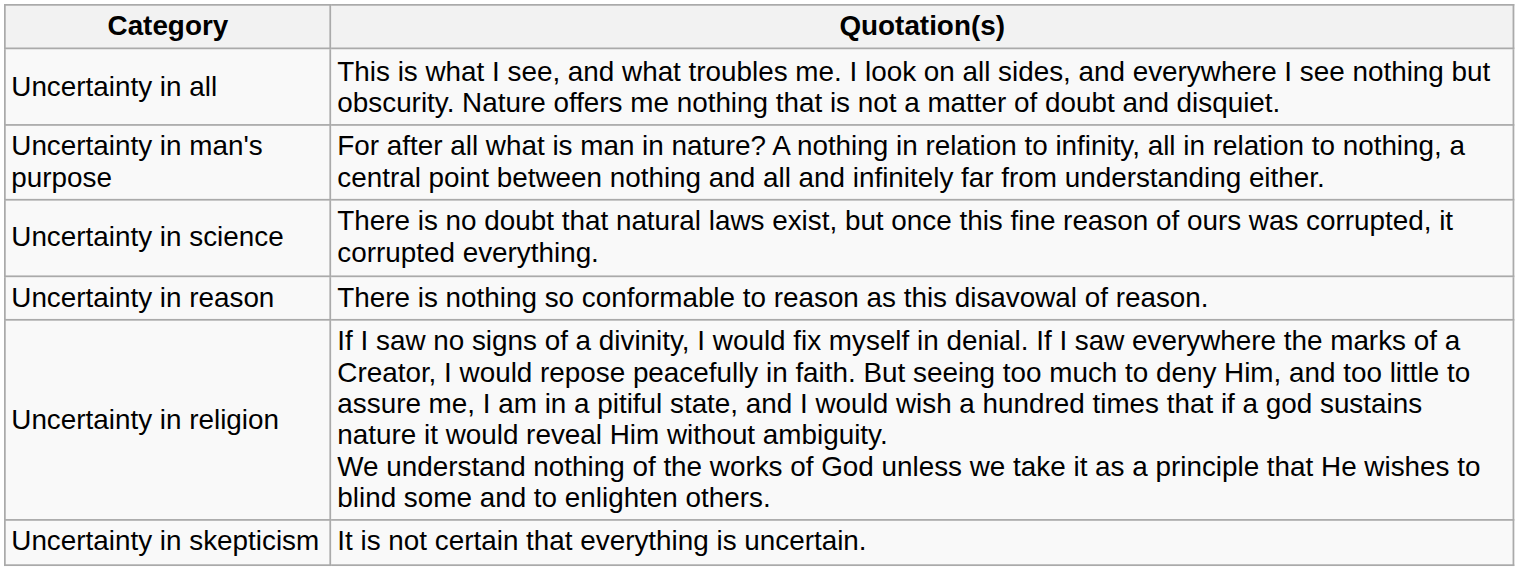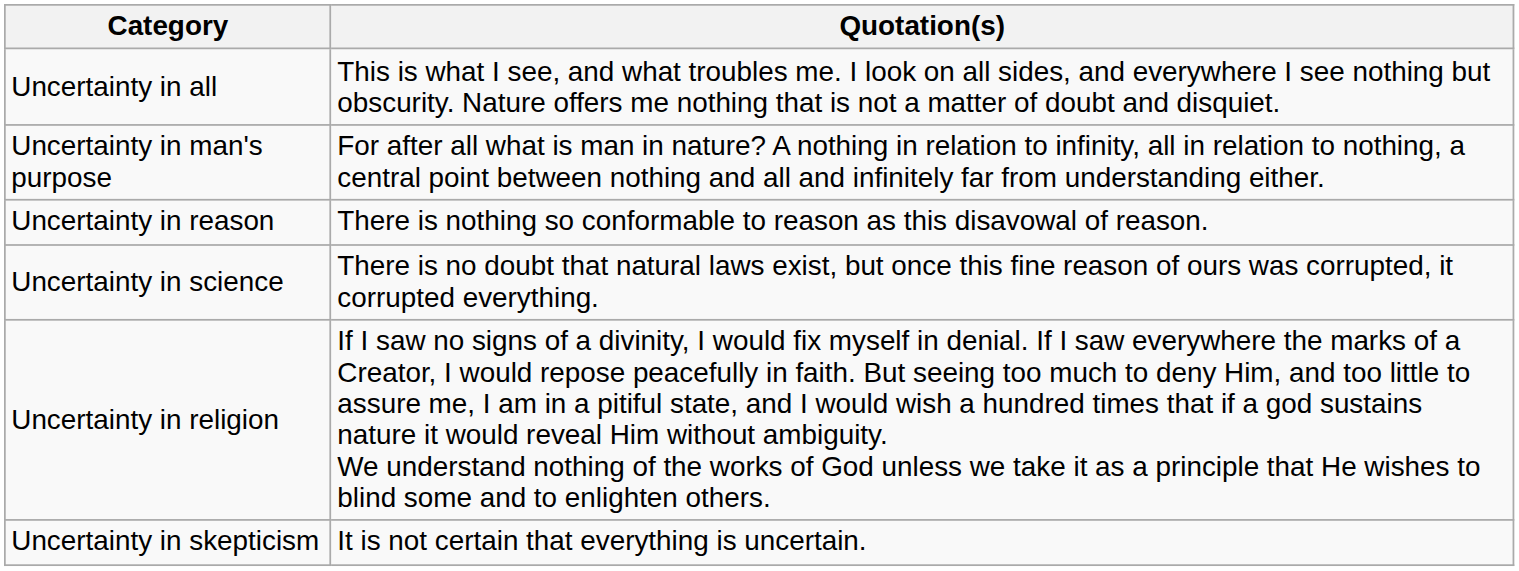rows swapped: Uncertainty in reason <-> Uncertainty in science
